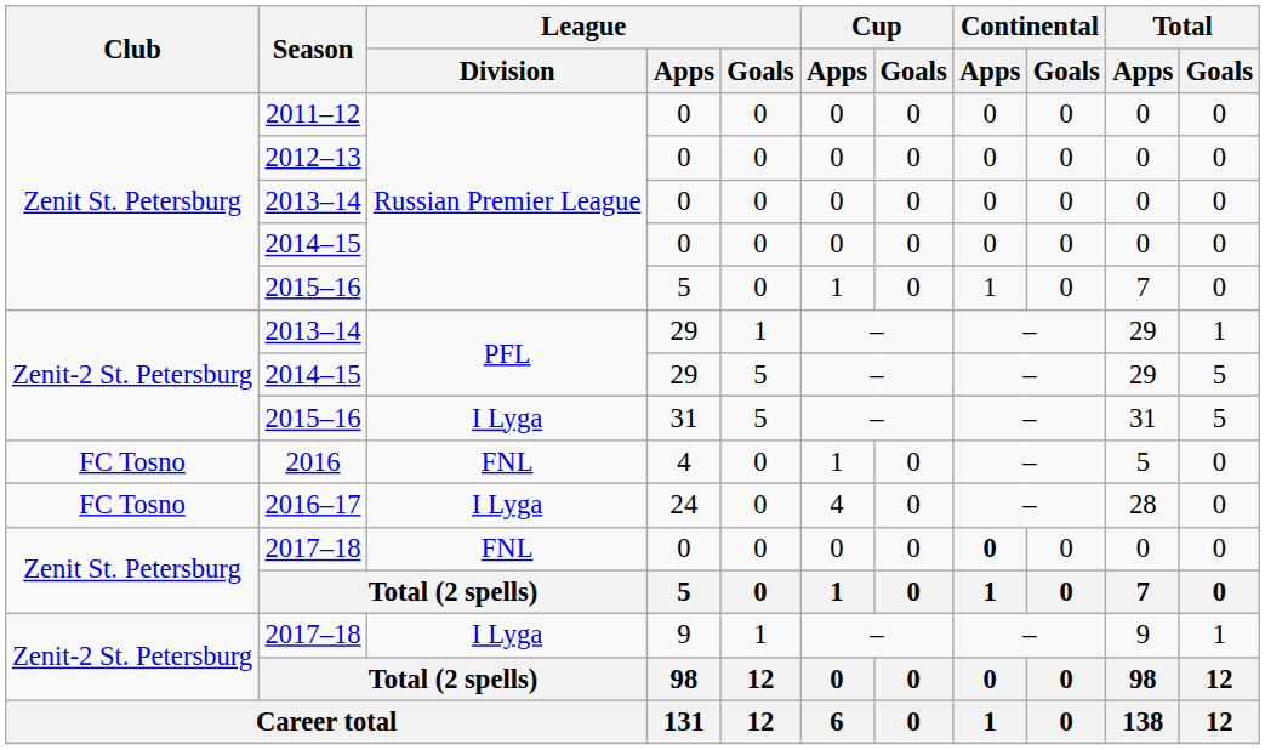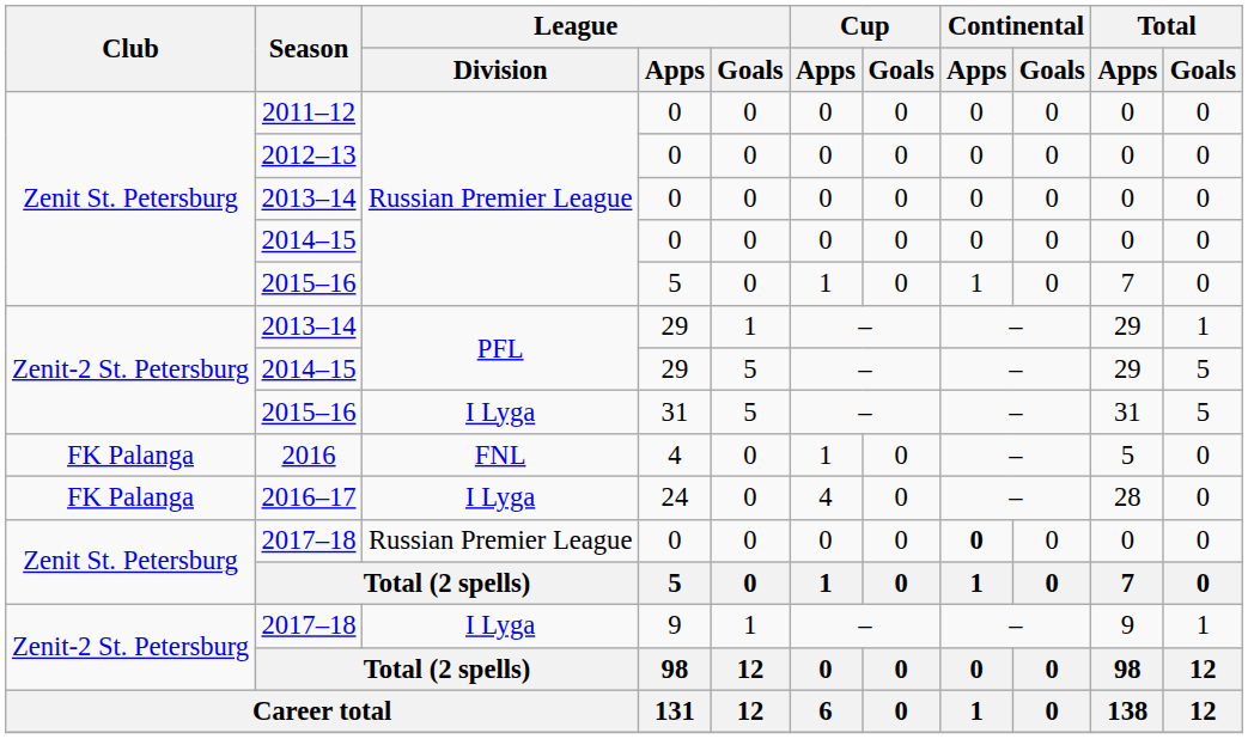2016 | Club: FC Tosno -> FK Palanga
2016–17 | Club: FC Tosno -> FK Palanga
2017–18 / 0 | League / Division: FNL -> Russian Premier League
